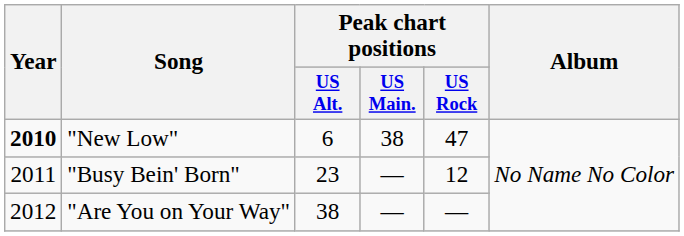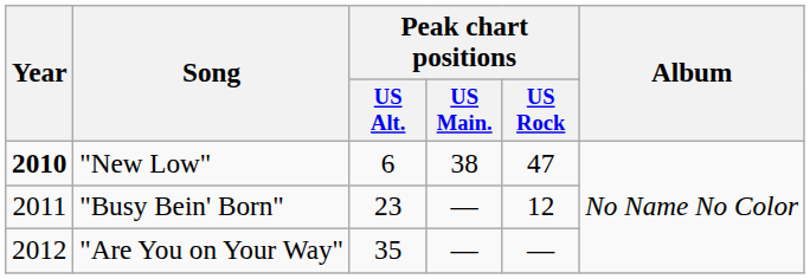"Are You on Your Way" | Peak chart positions / US Alt.: 38 -> 35
